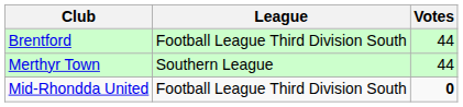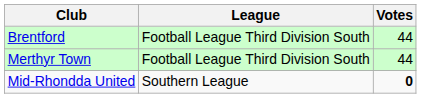Merthyr Town | League: Southern League -> Football League Third Division South
Mid-Rhondda United | League: Football League Third Division South -> Southern League
